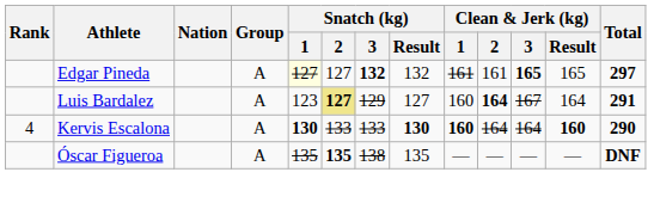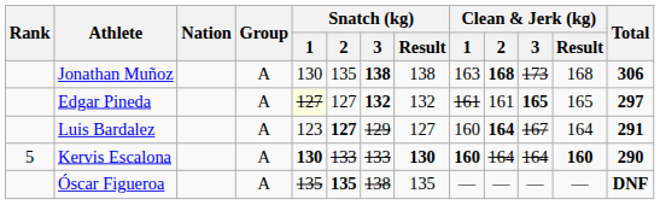+ row: Jonathan Muñoz | A | 130 | 135 | 138 | 138 | 163 | 168 | 173 | 168 | 306
Luis Bardalez | Snatch (kg) / 2: khaki background -> no background
Kervis Escalona | Rank: 4 -> 5
